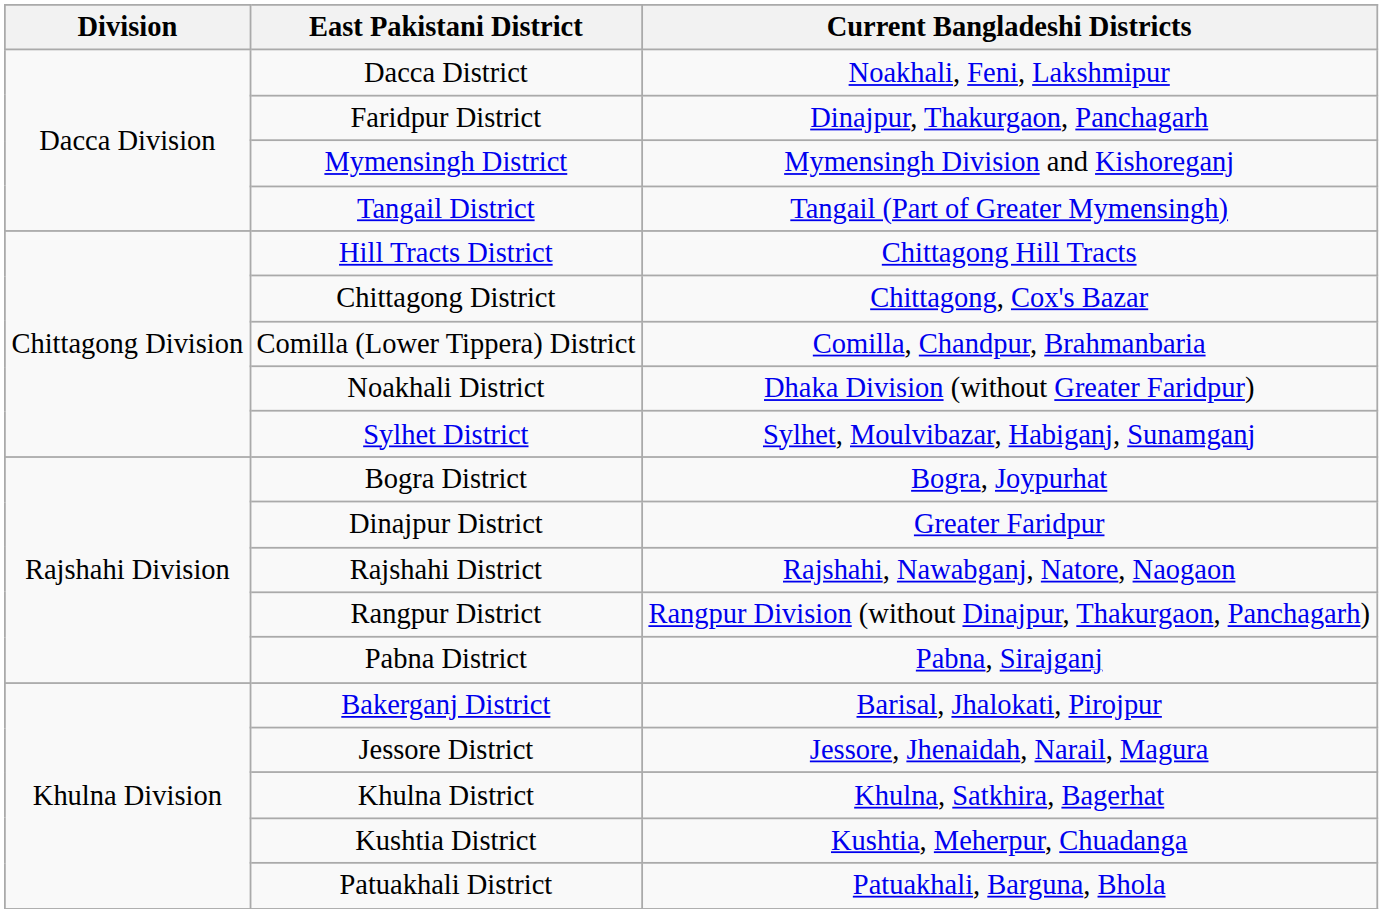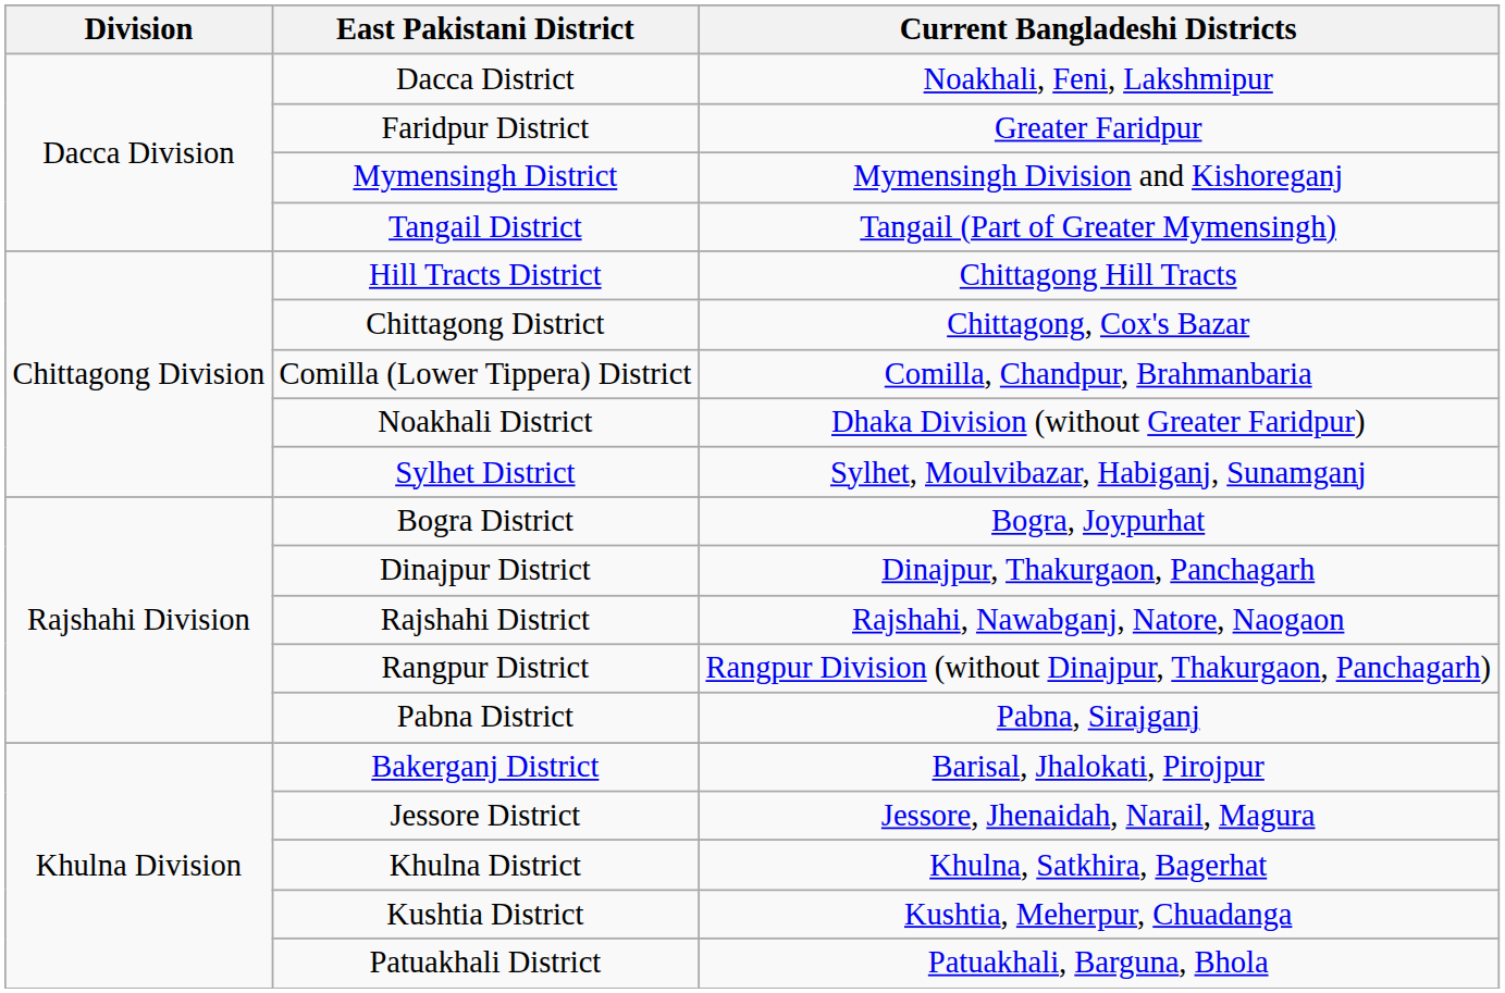Faridpur District | Current Bangladeshi Districts: Dinajpur, Thakurgaon, Panchagarh -> Greater Faridpur
Dinajpur District | Current Bangladeshi Districts: Greater Faridpur -> Dinajpur, Thakurgaon, Panchagarh
